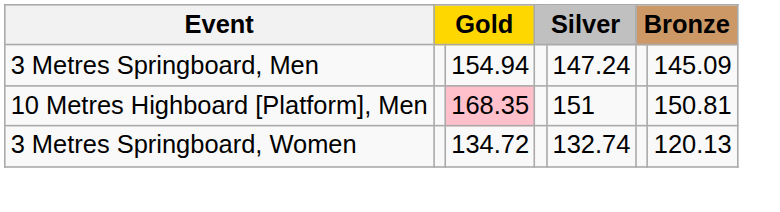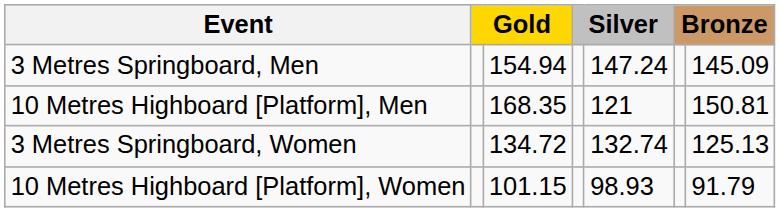10 Metres Highboard [Platform], Men | column 3: pink background -> no background
10 Metres Highboard [Platform], Men | column 5: 151 -> 121
3 Metres Springboard, Women | column 7: 120.13 -> 125.13
+ row: 10 Metres Highboard [Platform], Women | 101.15 | 98.93 | 91.79
